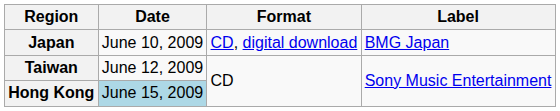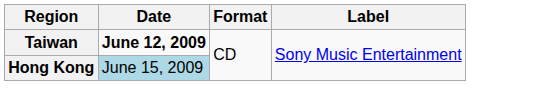- row: Japan | June 10, 2009 | CD, digital download | BMG Japan
Taiwan | Date: normal -> bold
